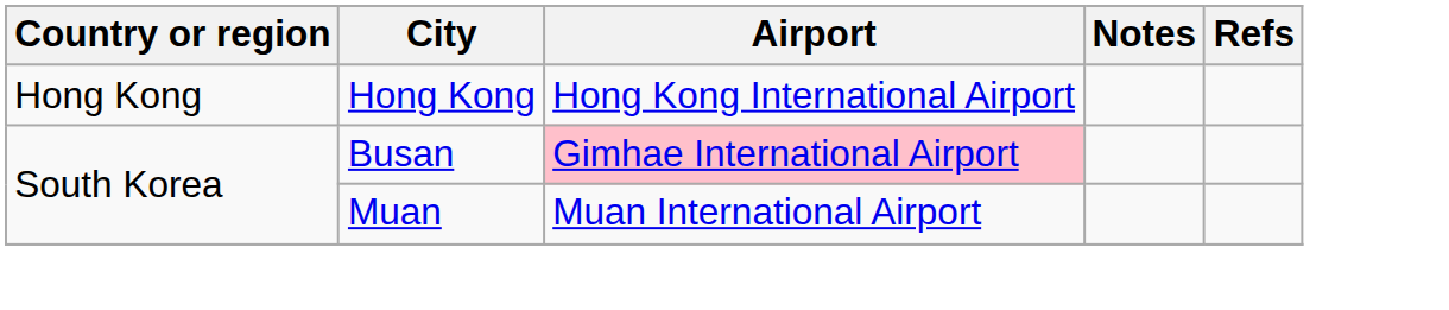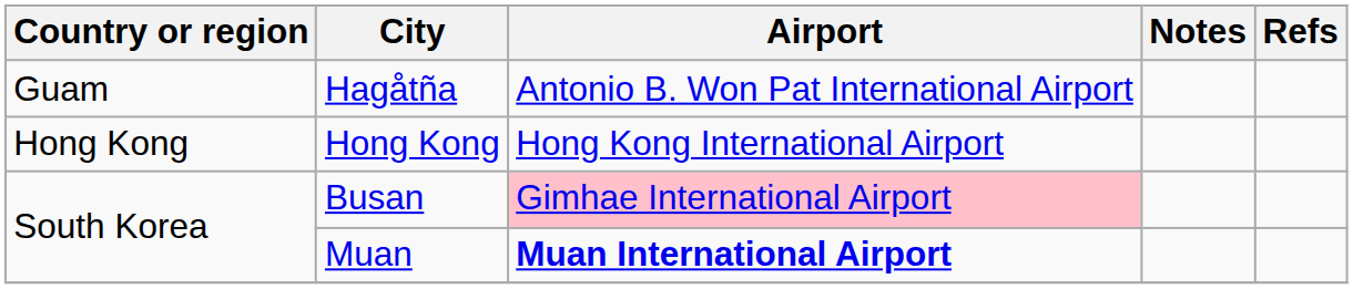+ row: Guam | Hagåtña | Antonio B. Won Pat International Airport
Muan | Airport: normal -> bold
